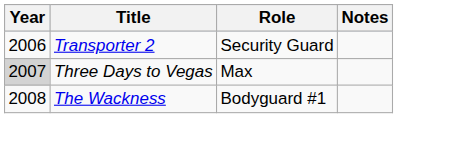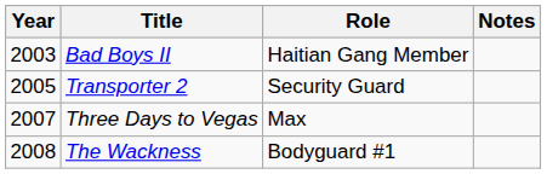+ row: 2003 | Bad Boys II | Haitian Gang Member
Transporter 2 | Year: 2006 -> 2005
Three Days to Vegas | Year: lightgrey background -> no background
